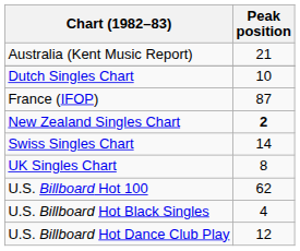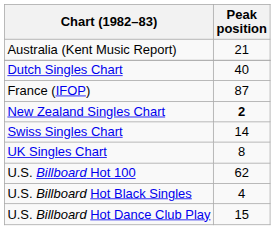Dutch Singles Chart | Peak position: 10 -> 40
U.S. Billboard Hot Dance Club Play | Peak position: 12 -> 15
